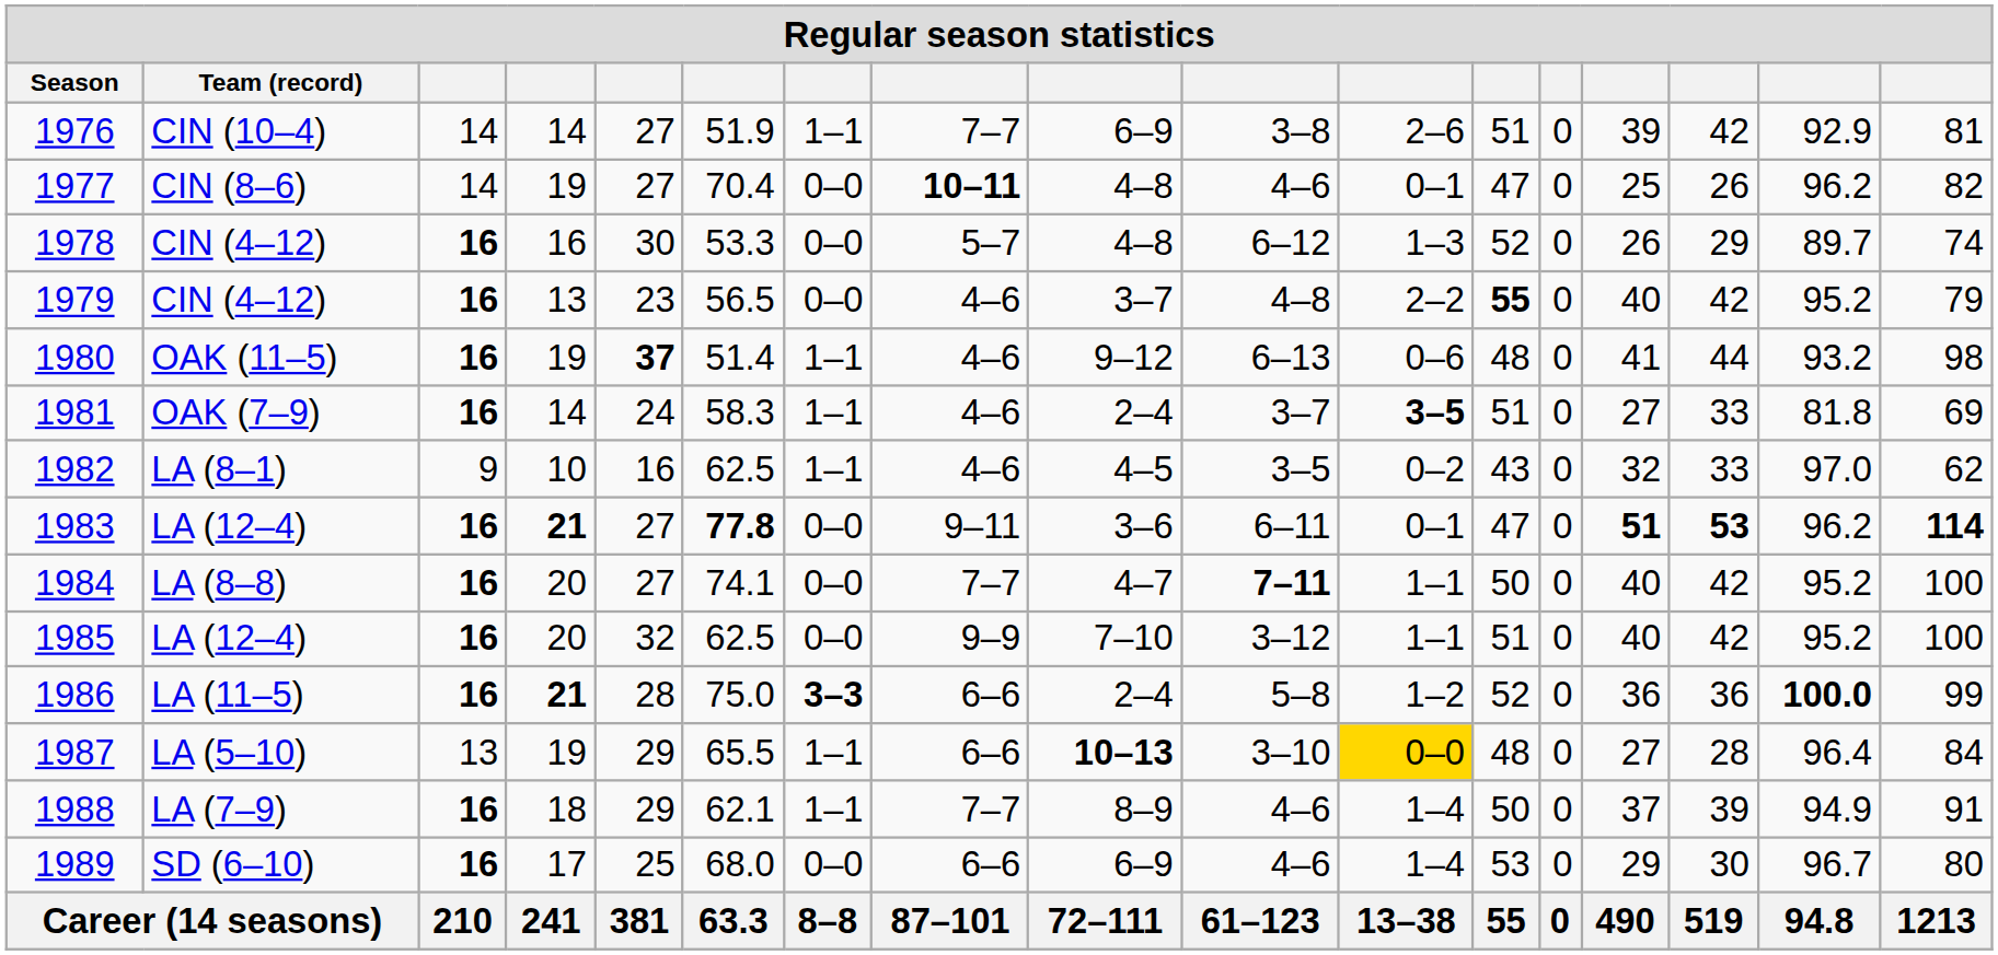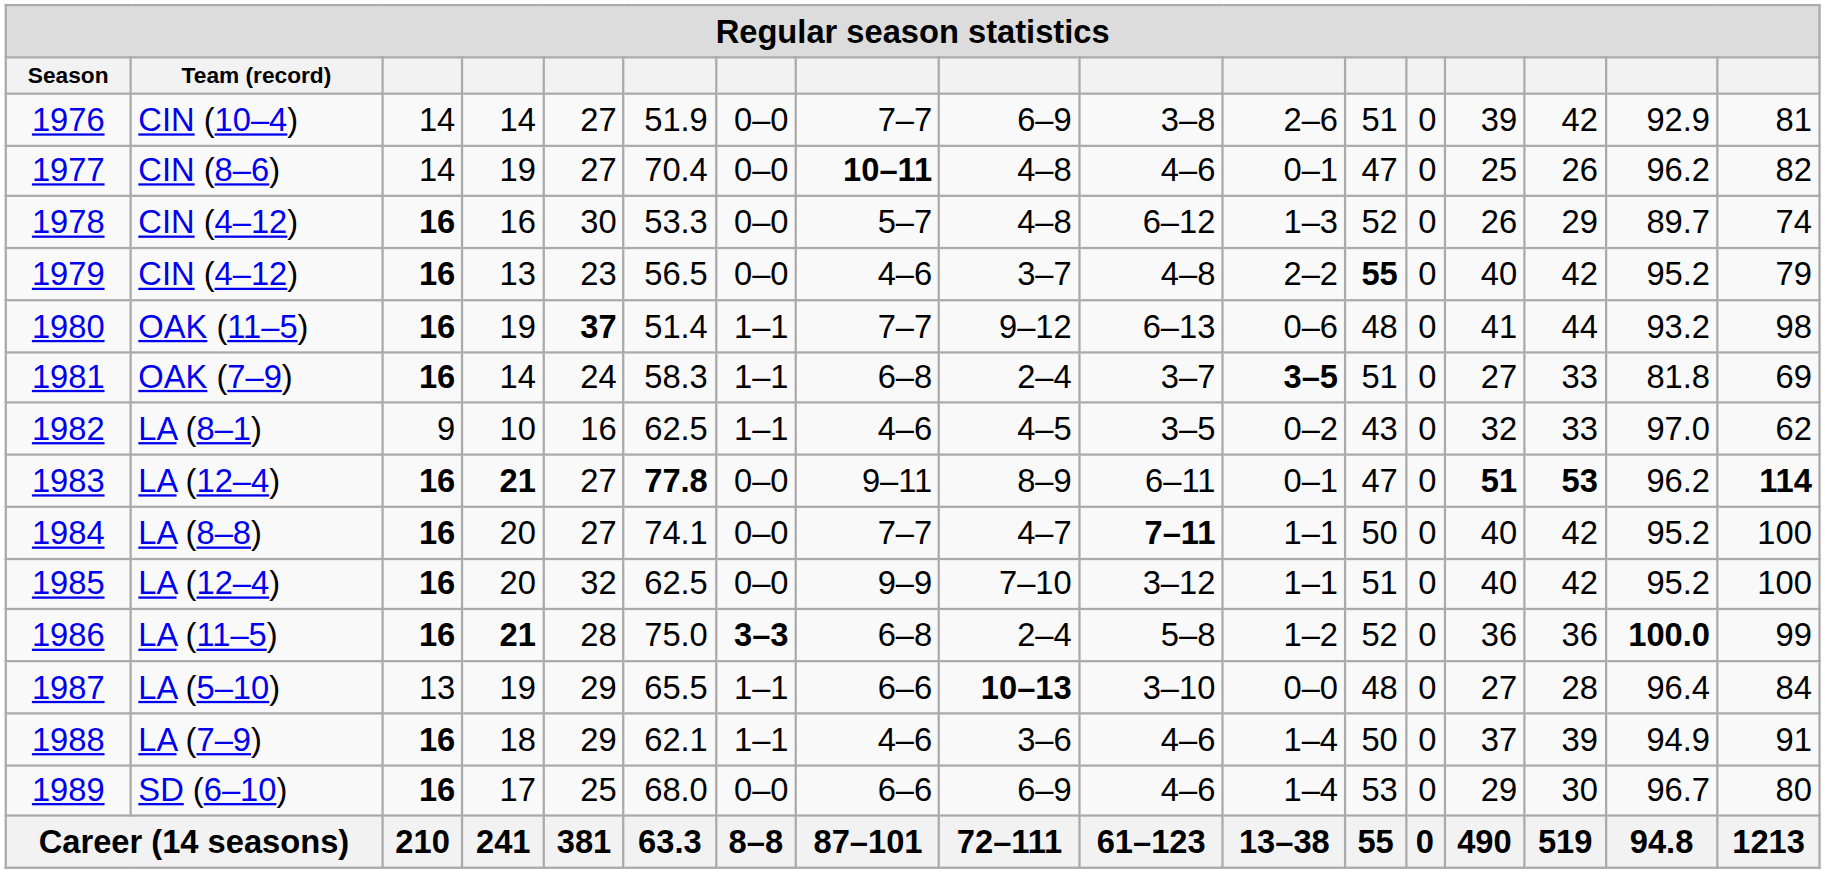1976 | column 7: 1–1 -> 0–0
1980 | column 8: 4–6 -> 7–7
1981 | column 8: 4–6 -> 6–8
1983 | column 9: 3–6 -> 8–9
1986 | column 8: 6–6 -> 6–8
1987 | column 11: gold background -> no background
1988 | column 8: 7–7 -> 4–6
1988 | column 9: 8–9 -> 3–6
